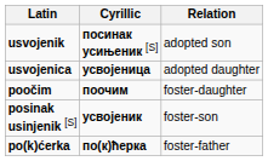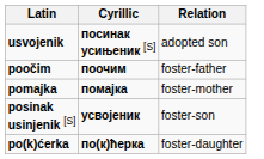- row: usvojenica | усвојеница | adopted daughter
poočim | Relation: foster-daughter -> foster-father
+ row: pomajka | помајка | foster-mother
po(k)ćerka | Relation: foster-father -> foster-daughter
